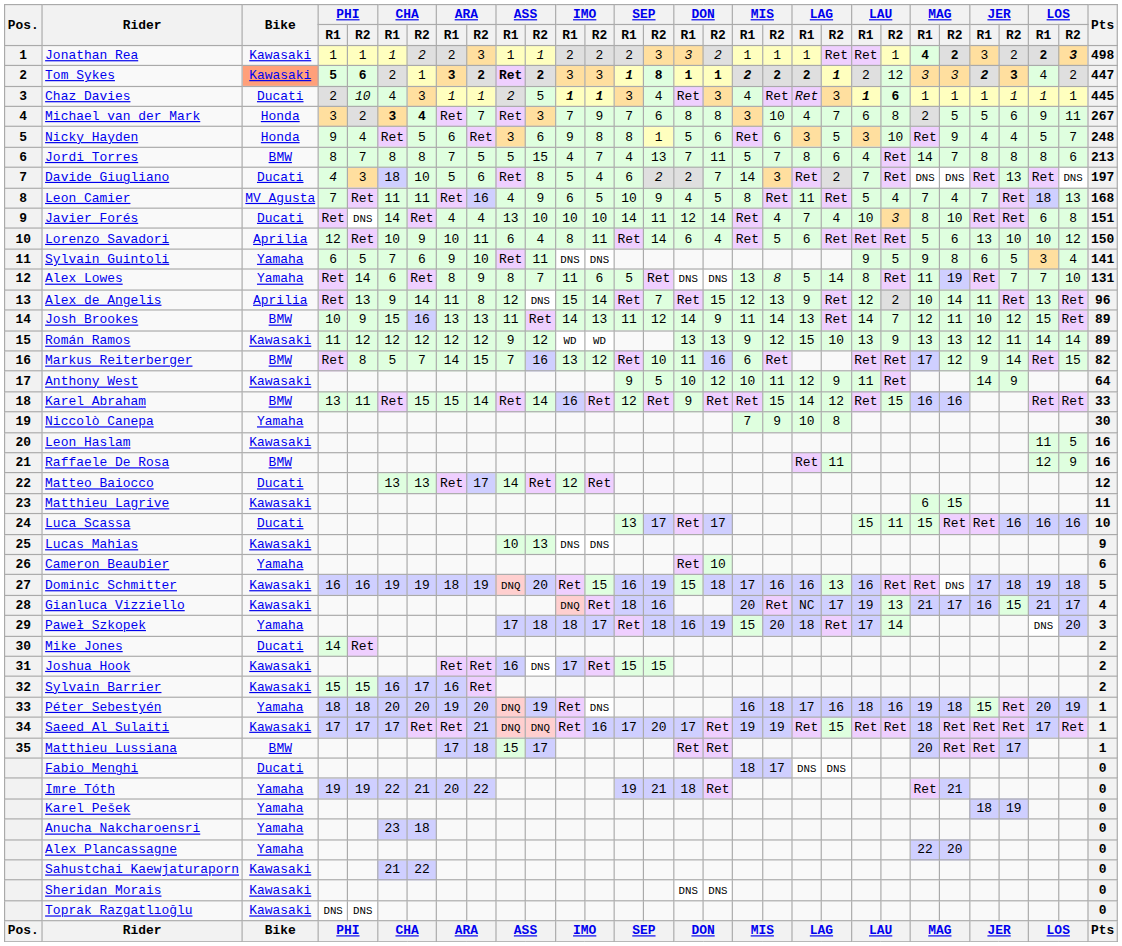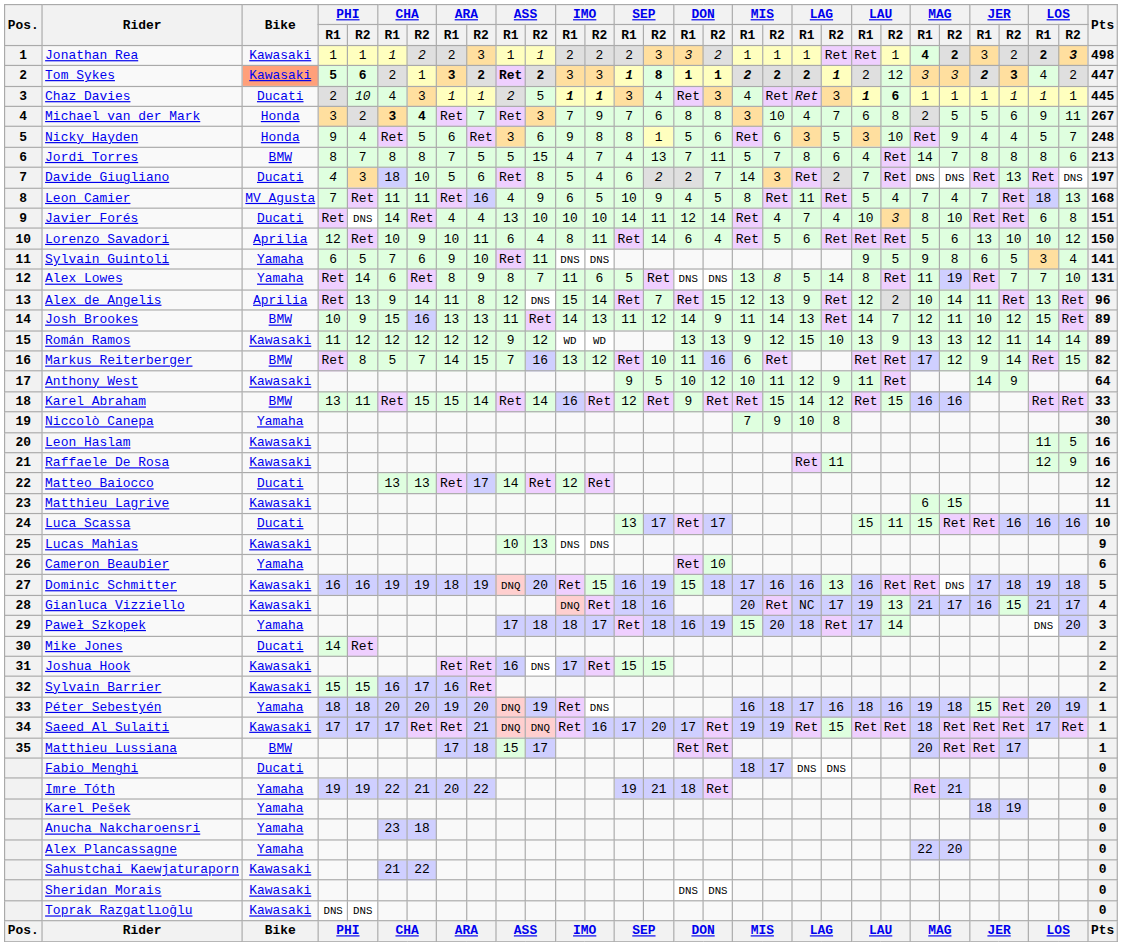Raffaele De Rosa | Bike: BMW -> Kawasaki
